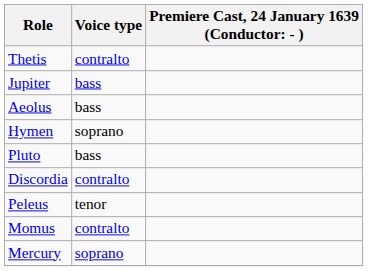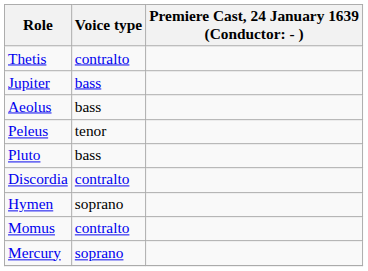rows swapped: Peleus <-> Hymen
